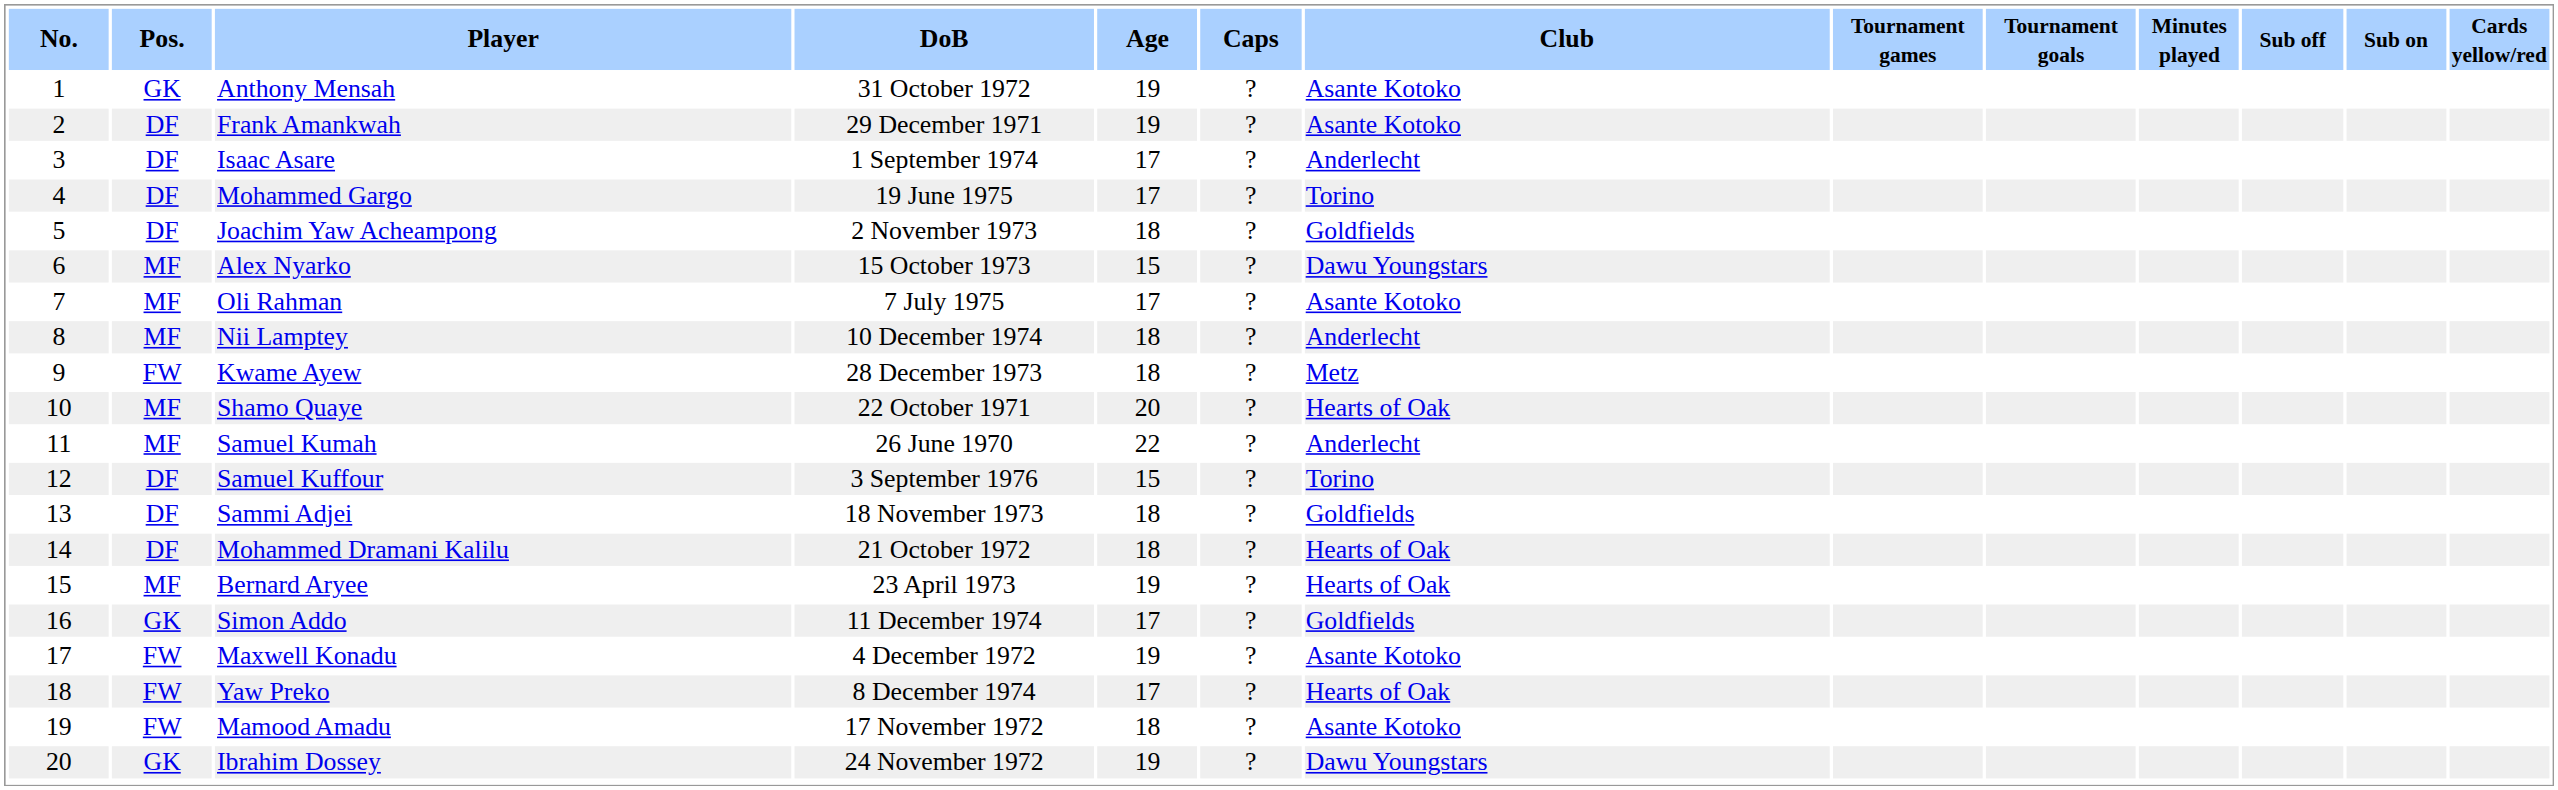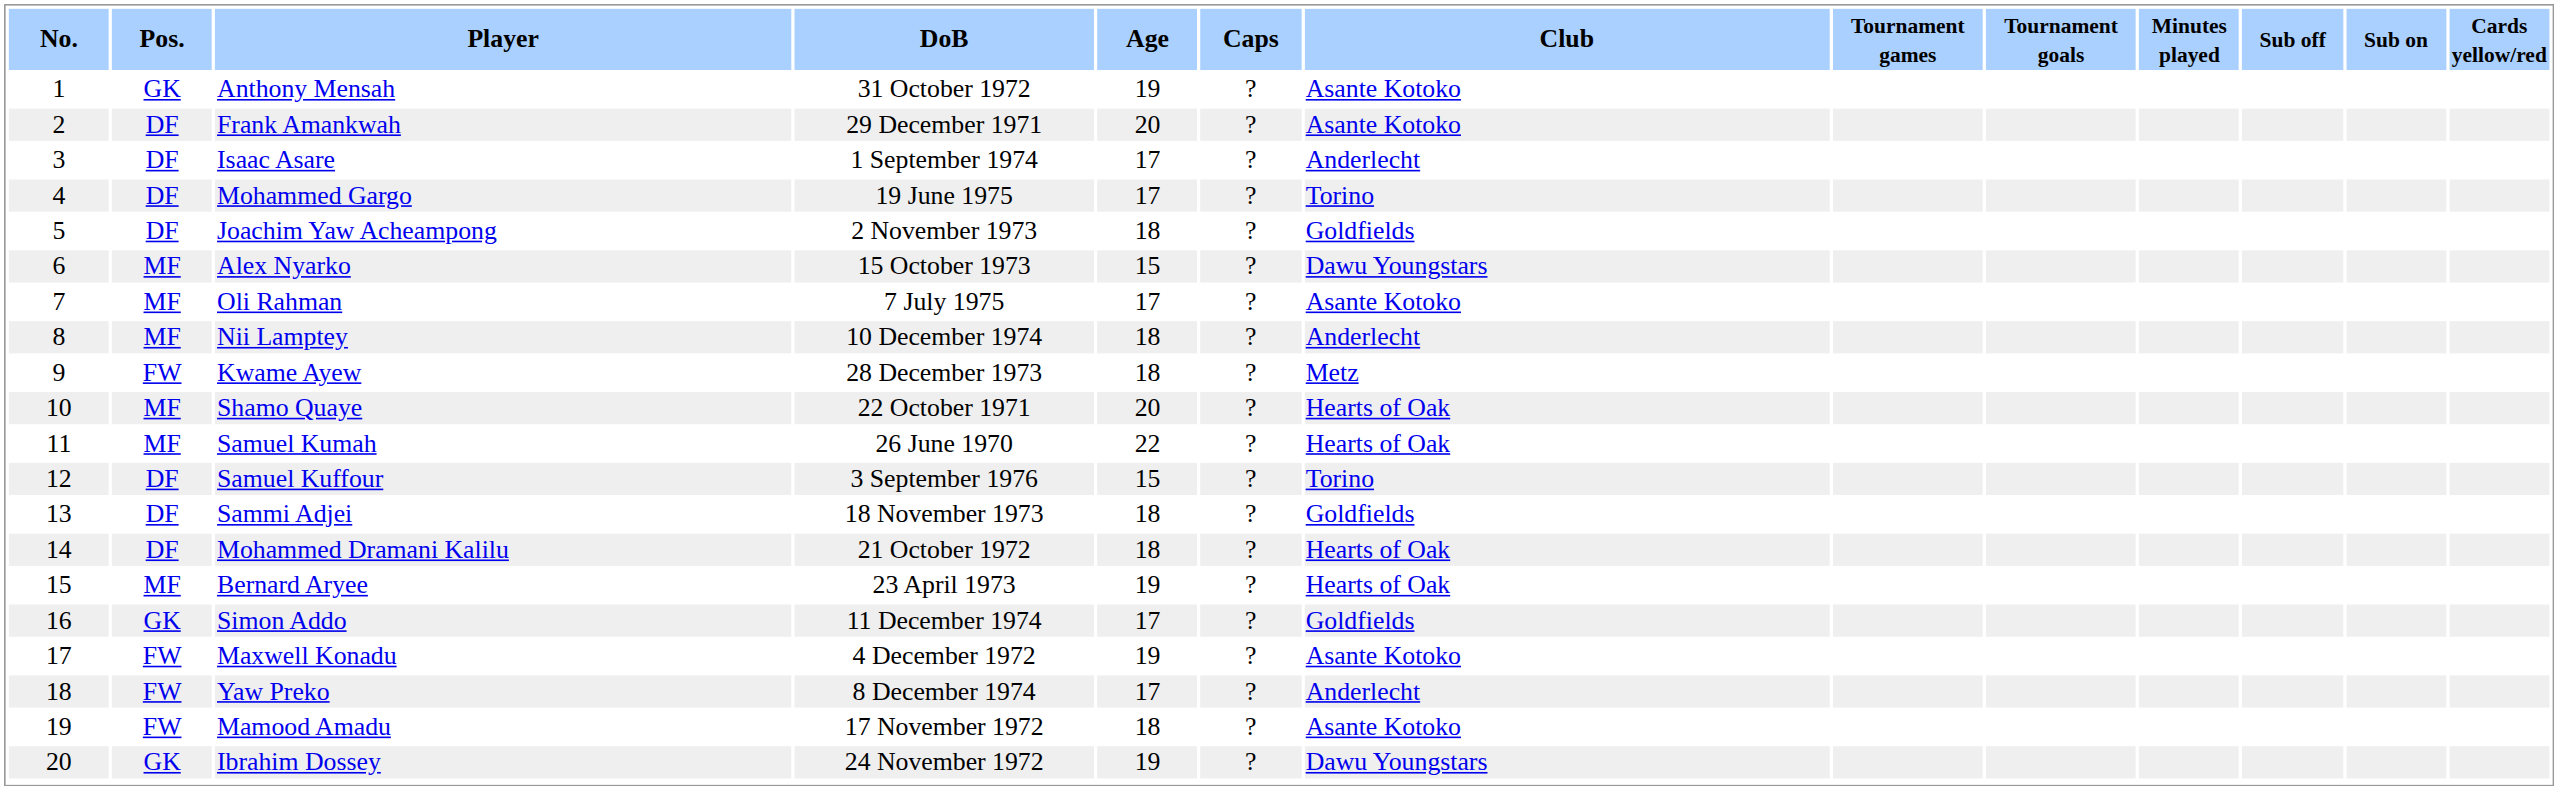Frank Amankwah | Age: 19 -> 20
Samuel Kumah | Club: Anderlecht -> Hearts of Oak
Yaw Preko | Club: Hearts of Oak -> Anderlecht
